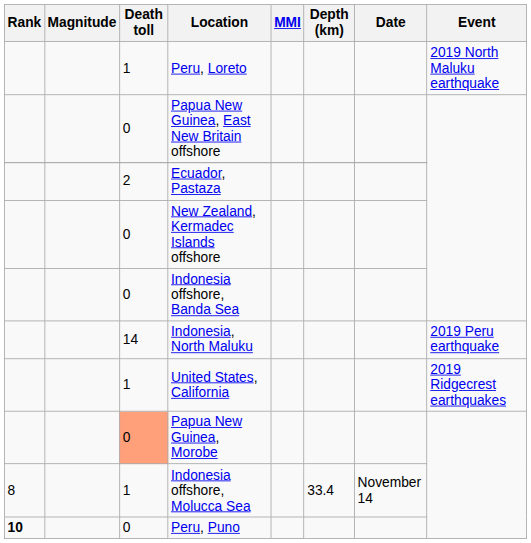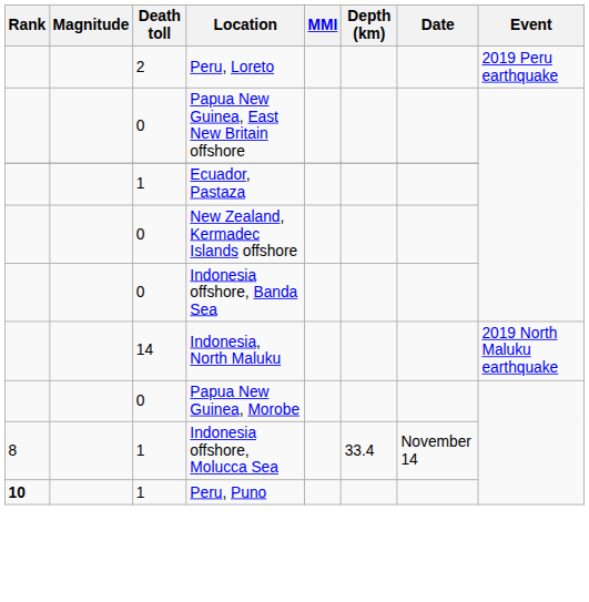Peru, Loreto | Death toll: 1 -> 2
Peru, Loreto | Event: 2019 North Maluku earthquake -> 2019 Peru earthquake
Ecuador, Pastaza | Death toll: 2 -> 1
Indonesia, North Maluku | Event: 2019 Peru earthquake -> 2019 North Maluku earthquake
- row: 1 | United States, California | 2019 Ridgecrest earthquakes
Papua New Guinea, Morobe | Death toll: lightsalmon background -> no background
Peru, Puno | Death toll: 0 -> 1
